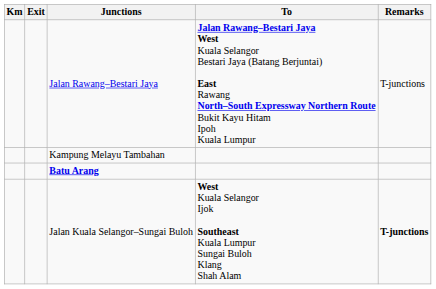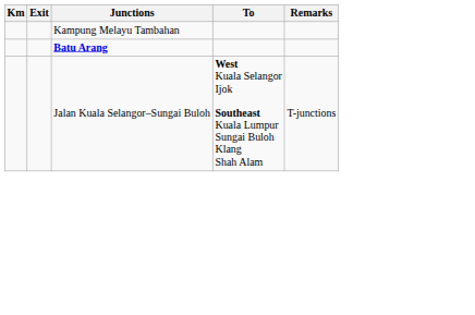- row: Jalan Rawang–Bestari Jaya | Jalan Rawang–Bestari Jaya West Kuala Selangor Bestari Jaya (Batang Berjuntai) East Rawang North–South Expressway Northern Route Bukit Kayu Hitam Ipoh Kuala Lumpur | T-junctions
Jalan Kuala Selangor–Sungai Buloh | Remarks: bold -> normal
